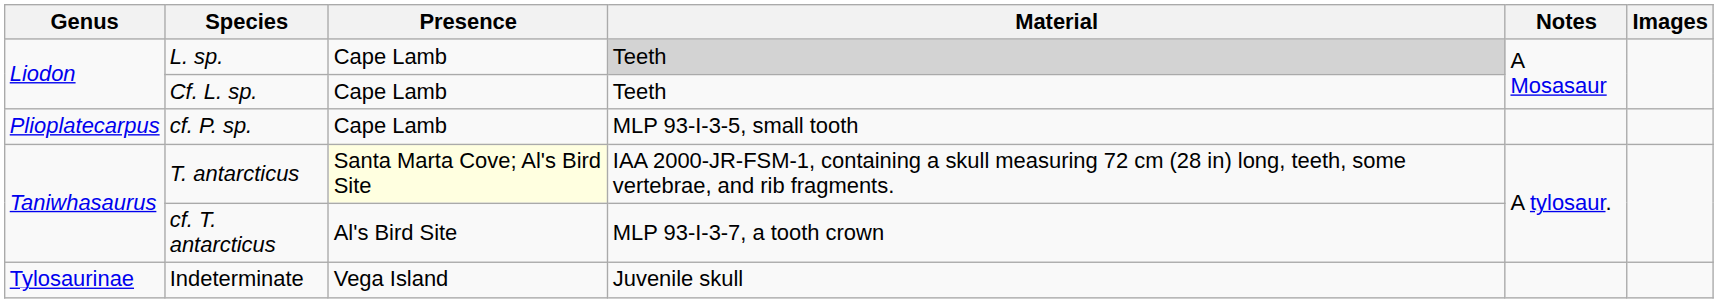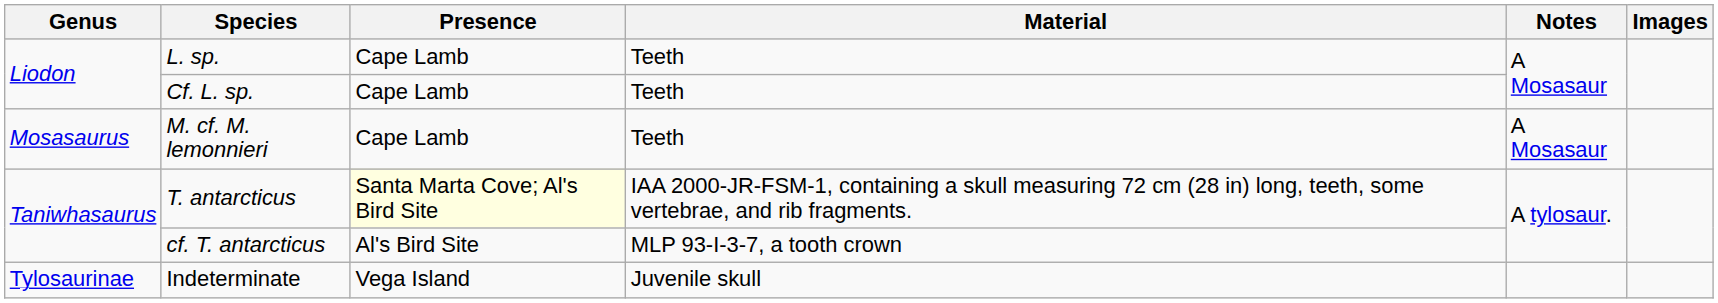L. sp. | Material: lightgrey background -> no background
+ row: Mosasaurus | M. cf. M. lemonnieri | Cape Lamb | Teeth | A Mosasaur
- row: Plioplatecarpus | cf. P. sp. | Cape Lamb | MLP 93-I-3-5, small tooth
